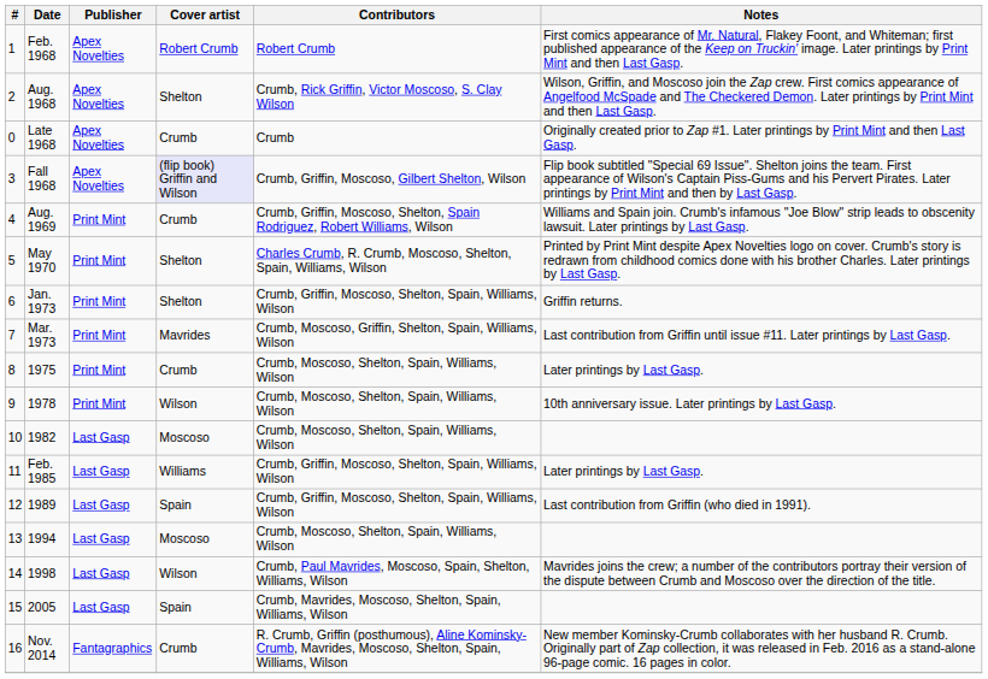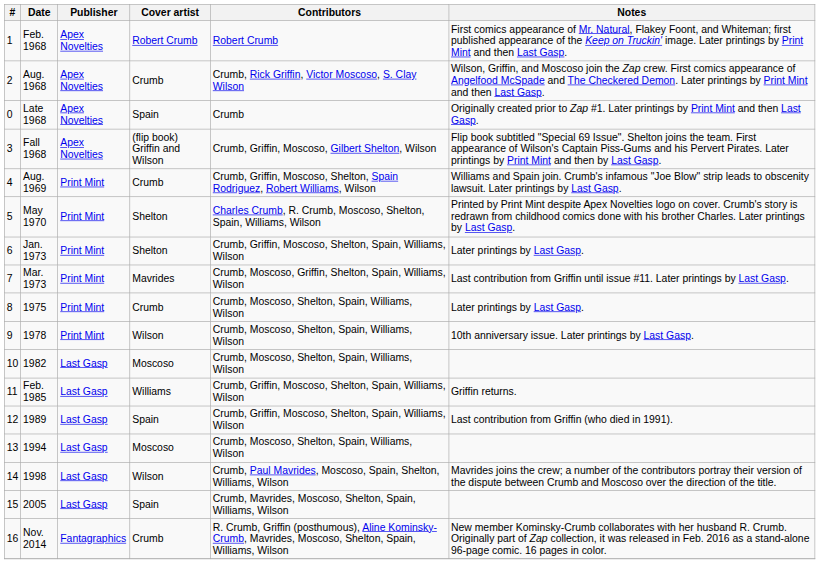Aug. 1968 | Cover artist: Shelton -> Crumb
Late 1968 | Cover artist: Crumb -> Spain
Fall 1968 | Cover artist: lavender background -> no background
Jan. 1973 | Notes: Griffin returns. -> Later printings by Last Gasp.
Feb. 1985 | Notes: Later printings by Last Gasp. -> Griffin returns.
